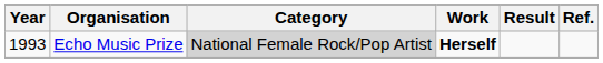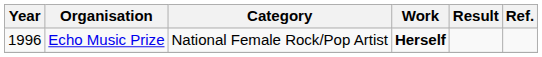Echo Music Prize | Year: 1993 -> 1996
Echo Music Prize | Category: lightgrey background -> no background
